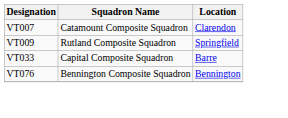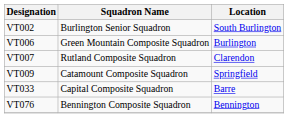+ row: VT002 | Burlington Senior Squadron | South Burlington
+ row: VT006 | Green Mountain Composite Squadron | Burlington
VT007 | Squadron Name: Catamount Composite Squadron -> Rutland Composite Squadron
VT009 | Squadron Name: Rutland Composite Squadron -> Catamount Composite Squadron
